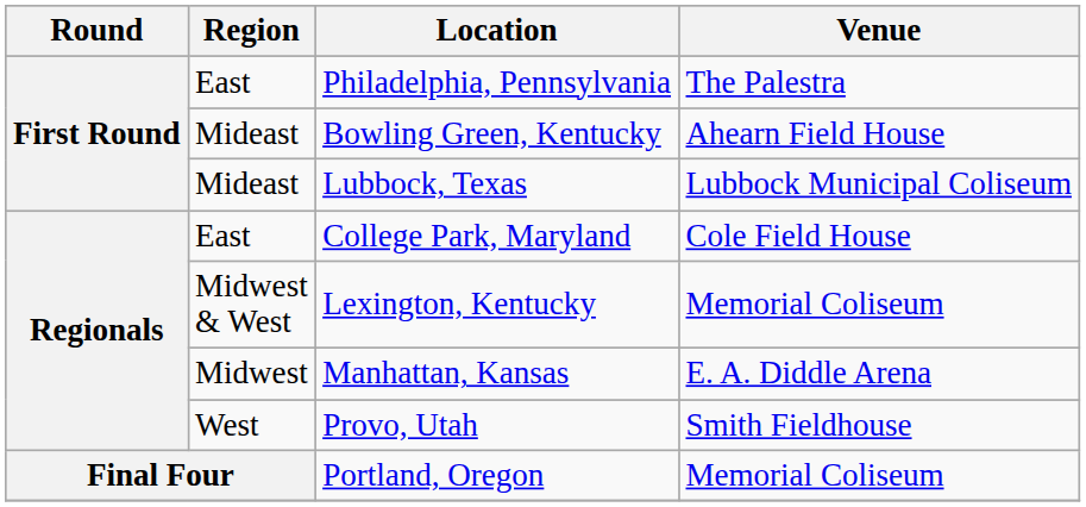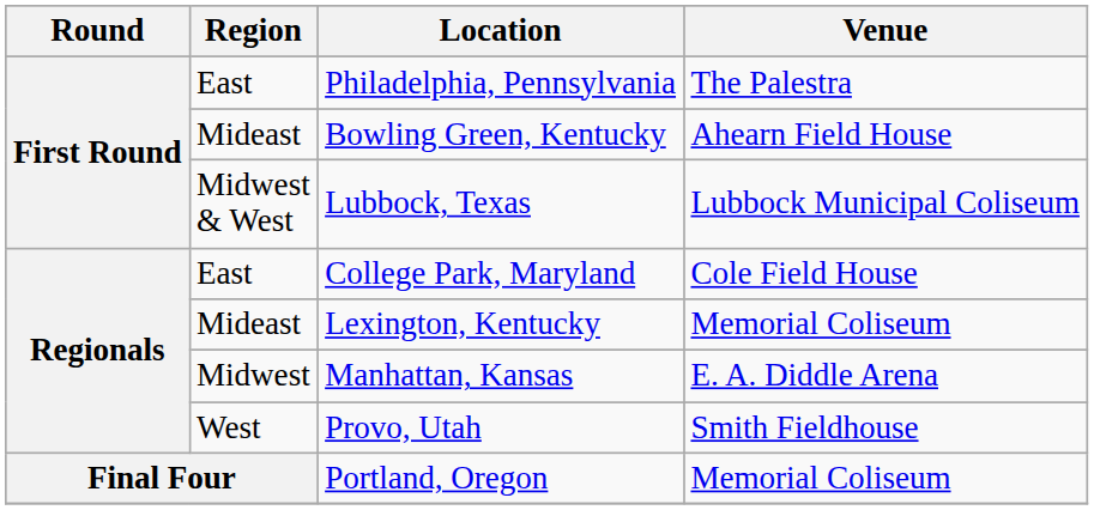Lubbock, Texas | Region: Mideast -> Midwest & West
Lexington, Kentucky | Region: Midwest & West -> Mideast
